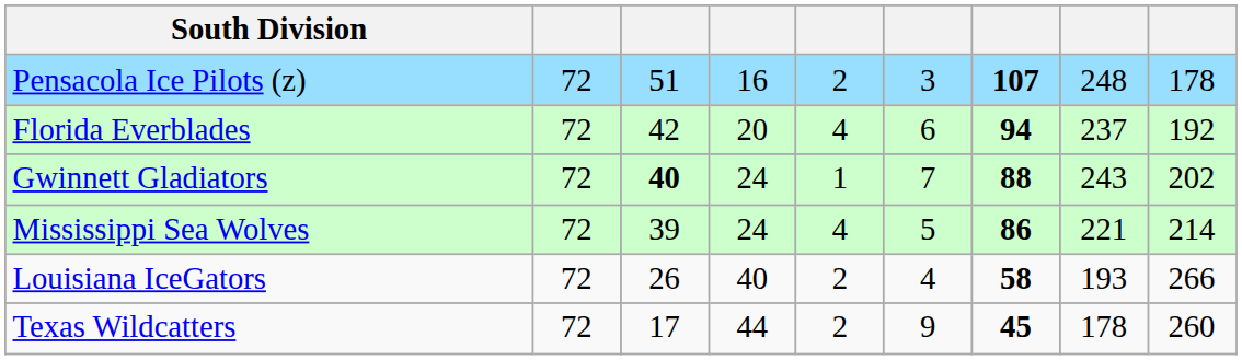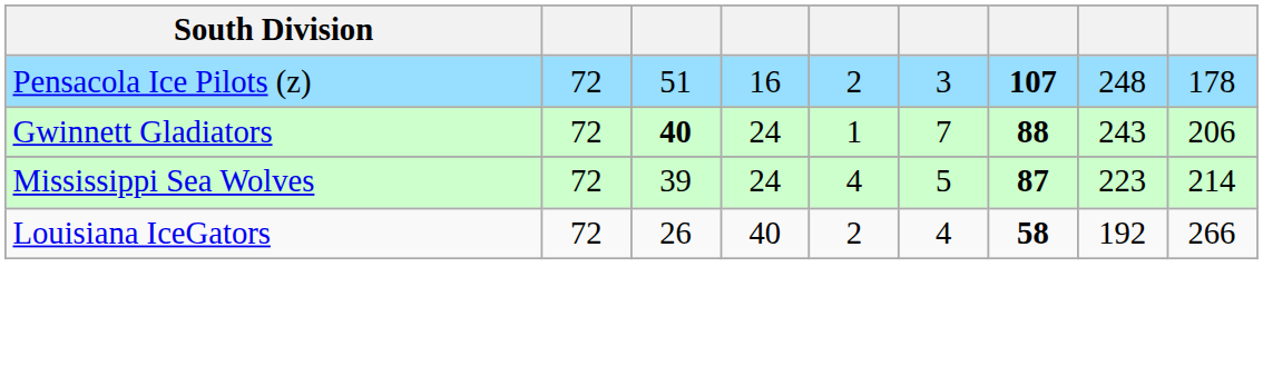- row: Florida Everblades | 72 | 42 | 20 | 4 | 6 | 94 | 237 | 192
Gwinnett Gladiators | column 9: 202 -> 206
Mississippi Sea Wolves | column 7: 86 -> 87
Mississippi Sea Wolves | column 8: 221 -> 223
Louisiana IceGators | column 8: 193 -> 192
- row: Texas Wildcatters | 72 | 17 | 44 | 2 | 9 | 45 | 178 | 260
